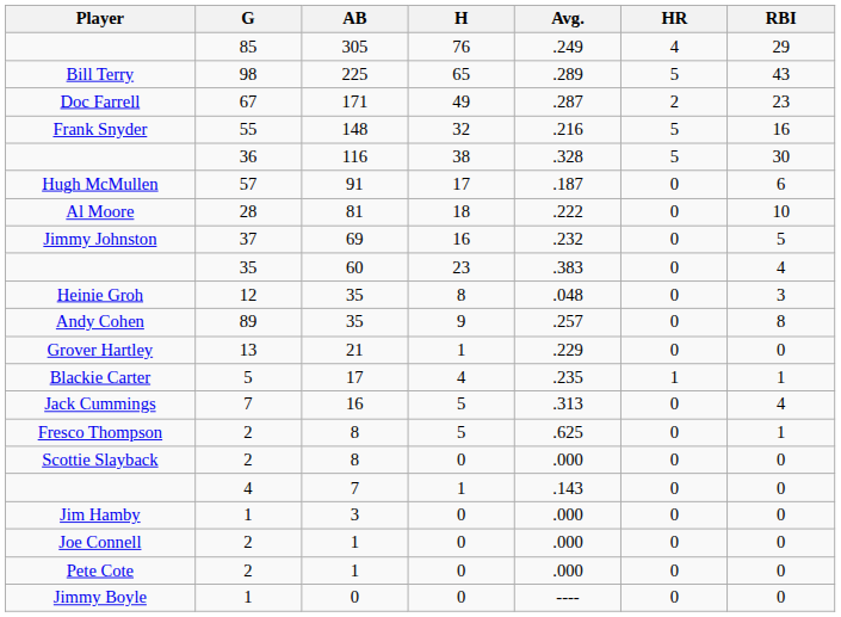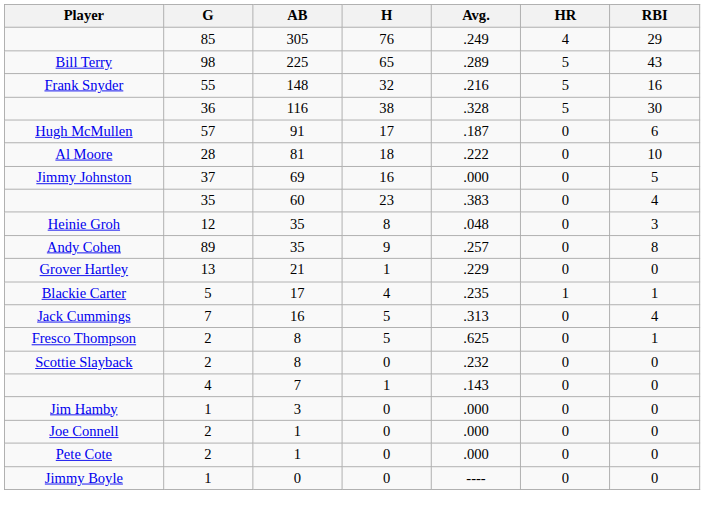- row: Doc Farrell | 67 | 171 | 49 | .287 | 2 | 23
Jimmy Johnston | Avg.: .232 -> .000
Scottie Slayback | Avg.: .000 -> .232
